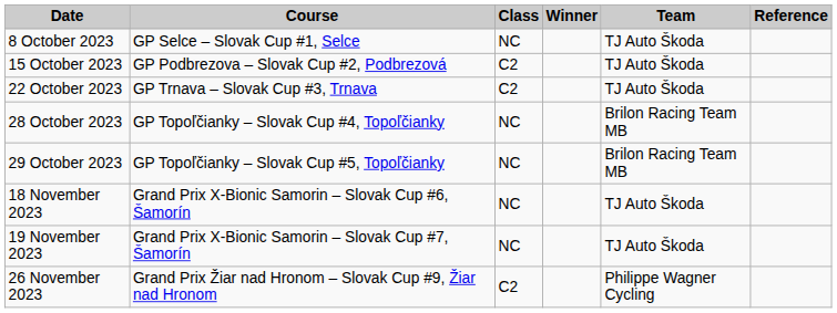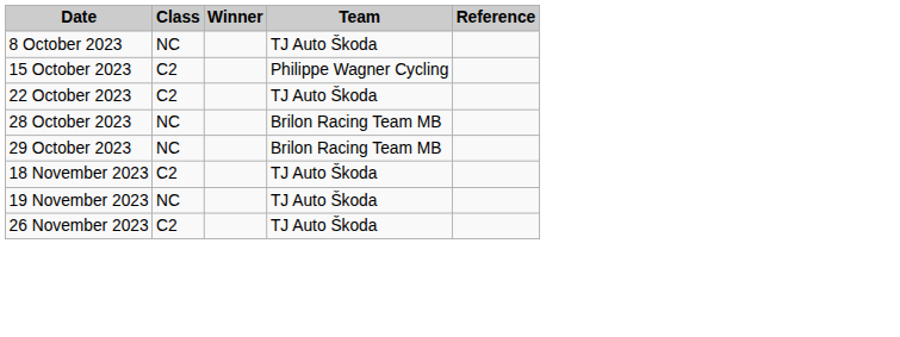- column: Course | GP Selce – Slovak Cup #1, Selce | GP Podbrezova – Slovak Cup #2, Podbrezová | GP Trnava – Slovak Cup #3, Trnava | GP Topoľčianky – Slovak Cup #4, Topoľčianky | GP Topoľčianky – Slovak Cup #5, Topoľčianky | Grand Prix X-Bionic Samorin – Slovak Cup #6, Šamorín | Grand Prix X-Bionic Samorin – Slovak Cup #7, Šamorín | Grand Prix Žiar nad Hronom – Slovak Cup #9, Žiar nad Hronom
15 October 2023 | Team: TJ Auto Škoda -> Philippe Wagner Cycling
18 November 2023 | Class: NC -> C2
26 November 2023 | Team: Philippe Wagner Cycling -> TJ Auto Škoda
